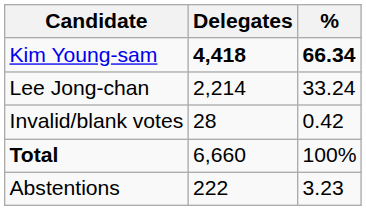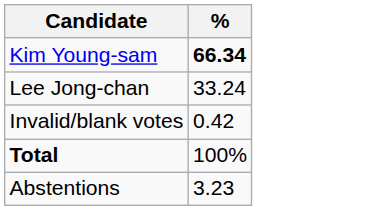- column: Delegates | 4,418 | 2,214 | 28 | 6,660 | 222
